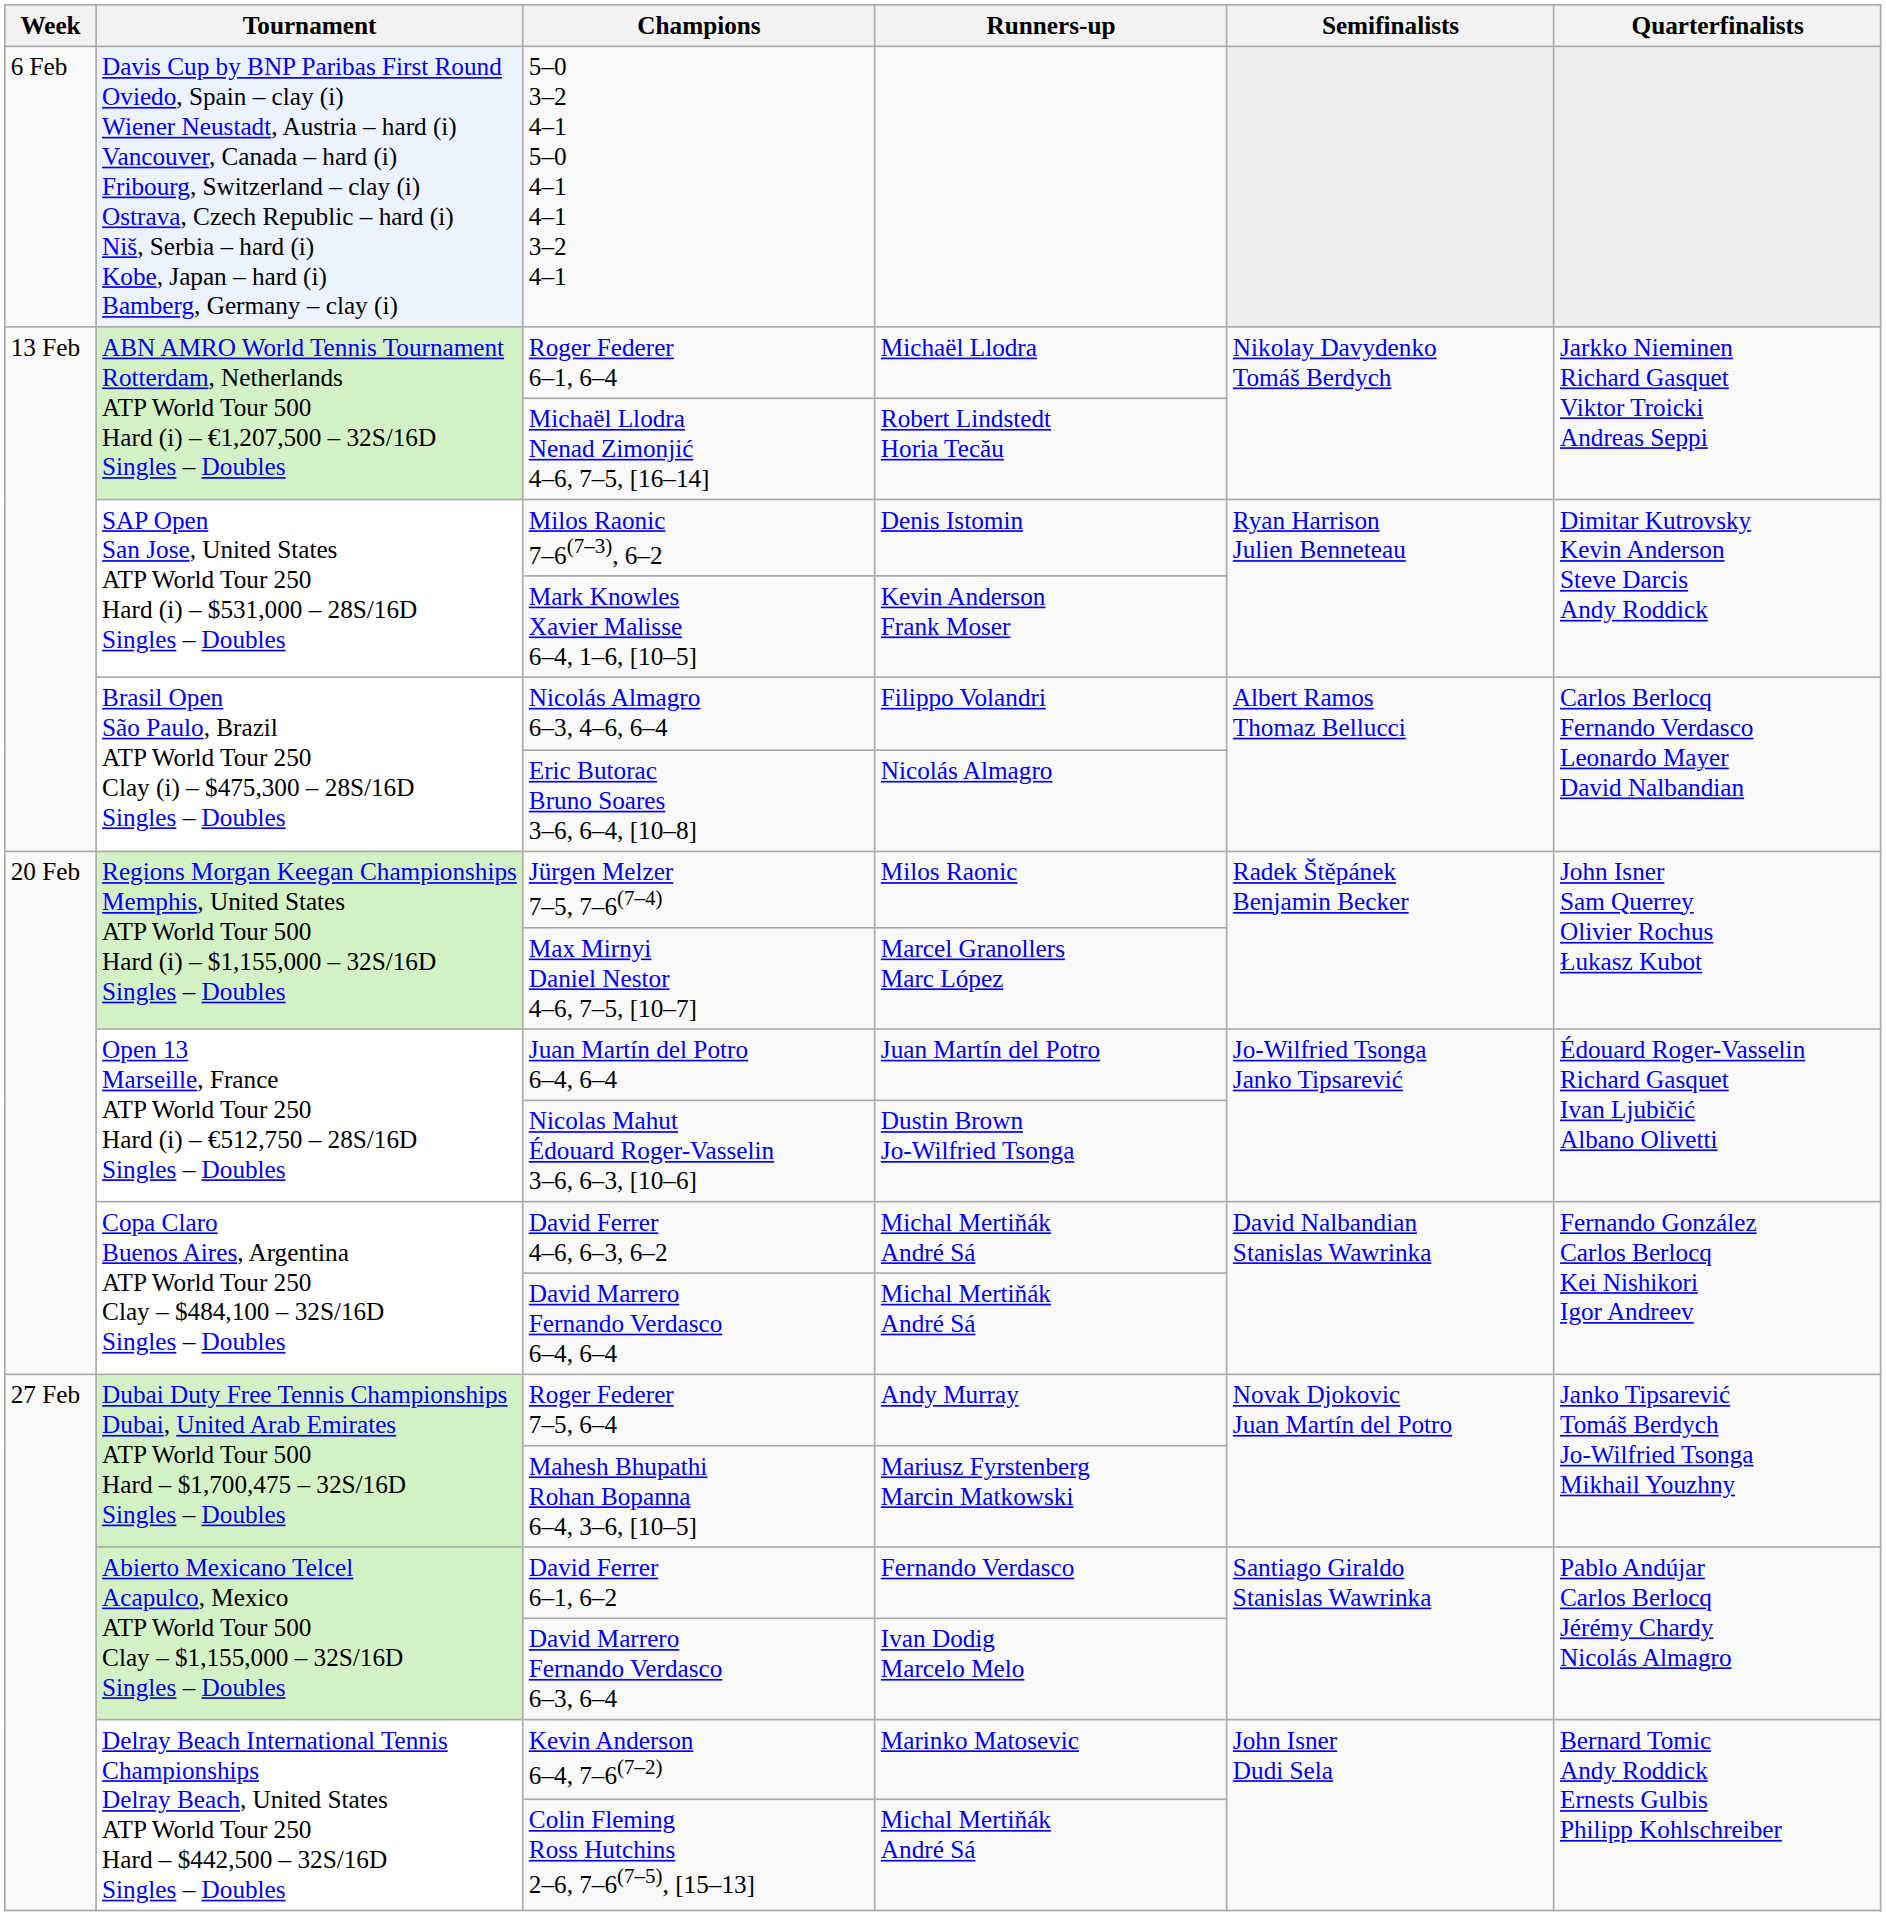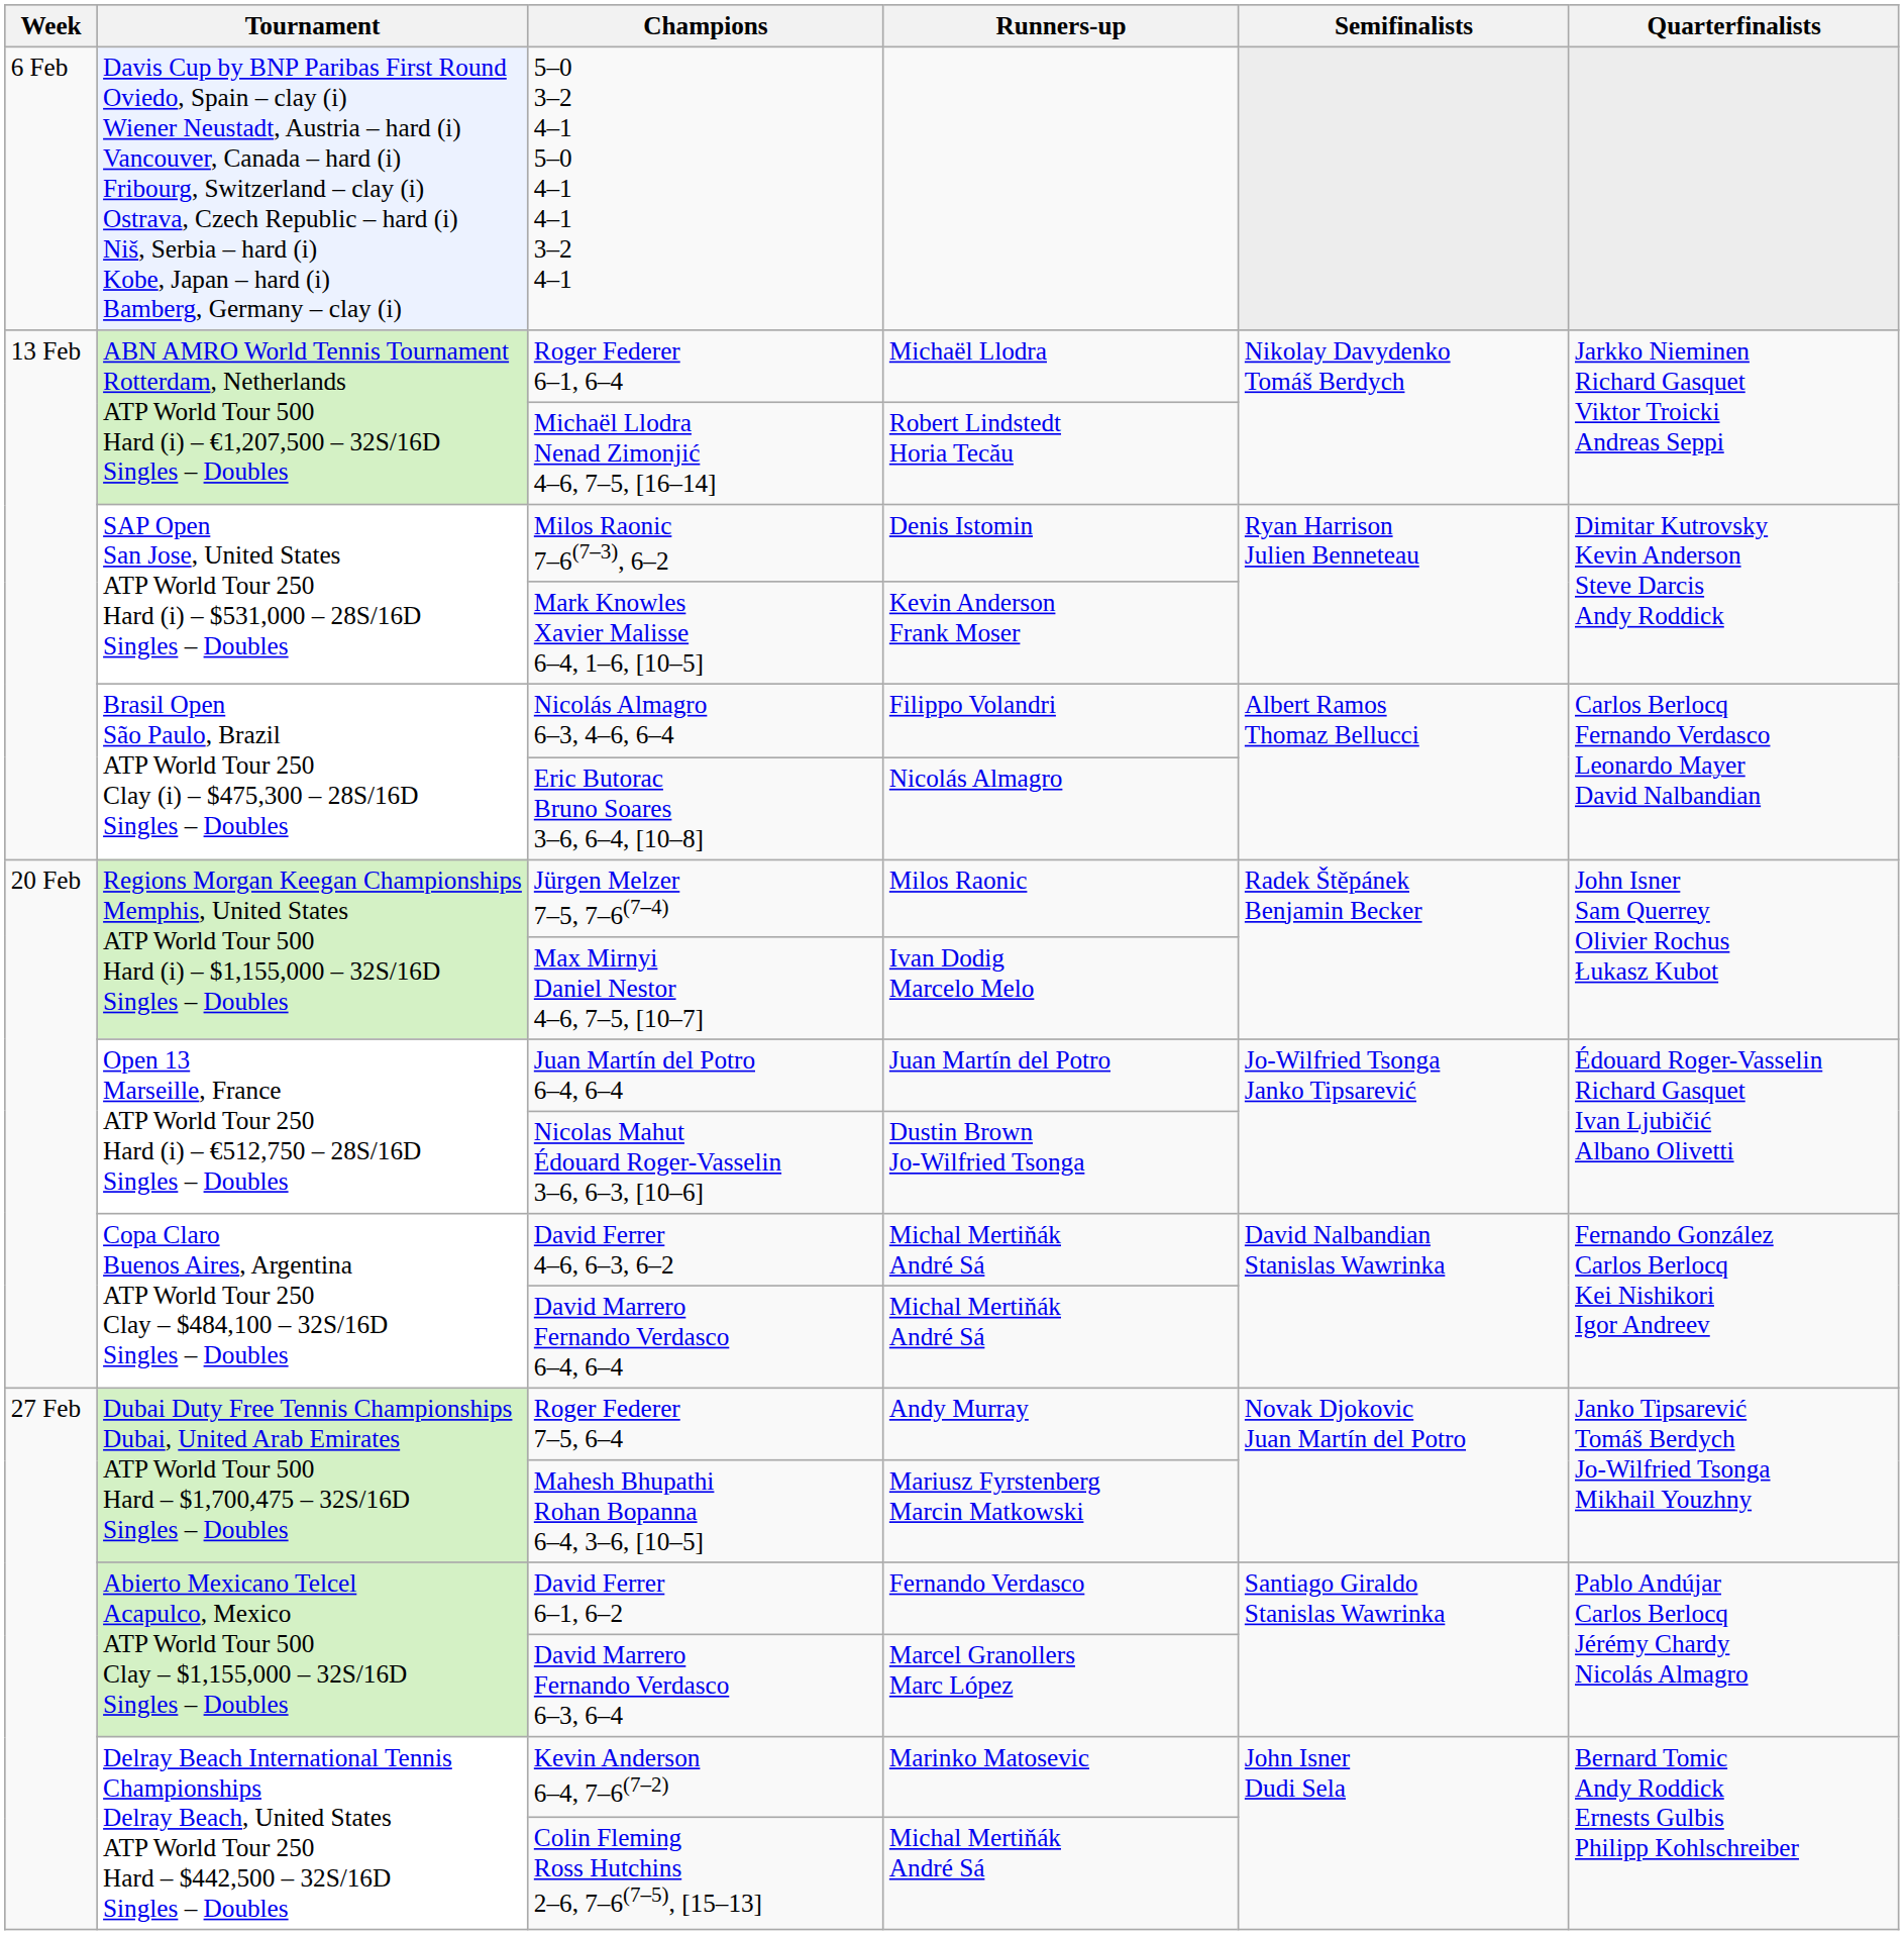Max Mirnyi Daniel Nestor 4–6, 7–5, [10–7] | Runners-up: Marcel Granollers Marc López -> Ivan Dodig Marcelo Melo
David Marrero Fernando Verdasco 6–3, 6–4 | Runners-up: Ivan Dodig Marcelo Melo -> Marcel Granollers Marc López
